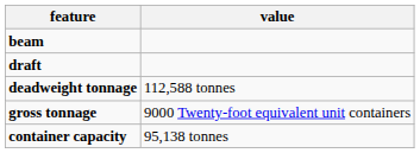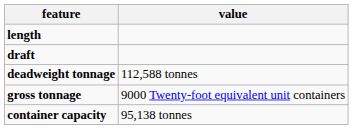+ row: length
- row: beam
